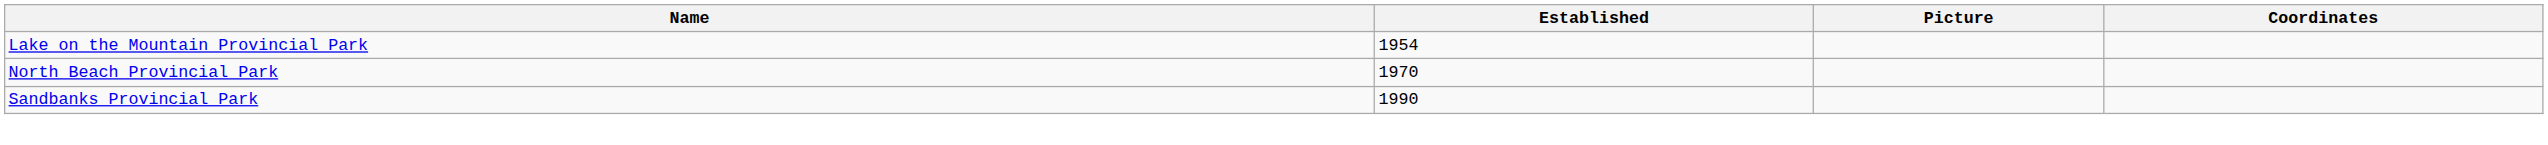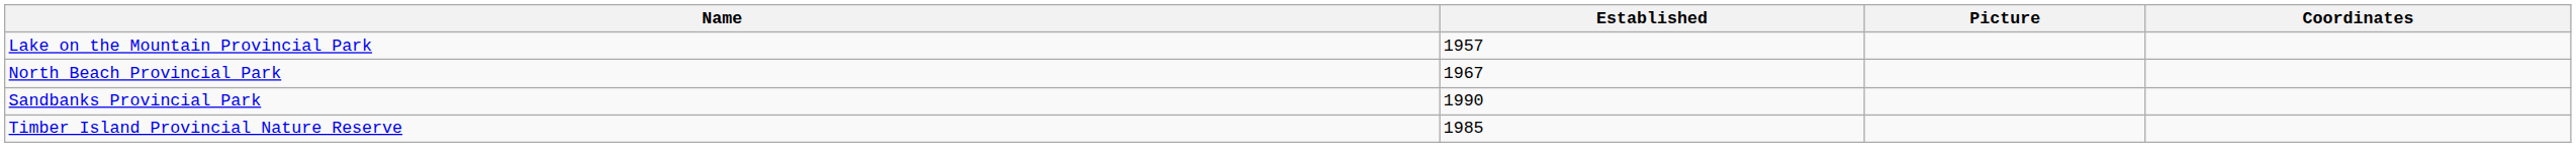Lake on the Mountain Provincial Park | Established: 1954 -> 1957
North Beach Provincial Park | Established: 1970 -> 1967
+ row: Timber Island Provincial Nature Reserve | 1985
